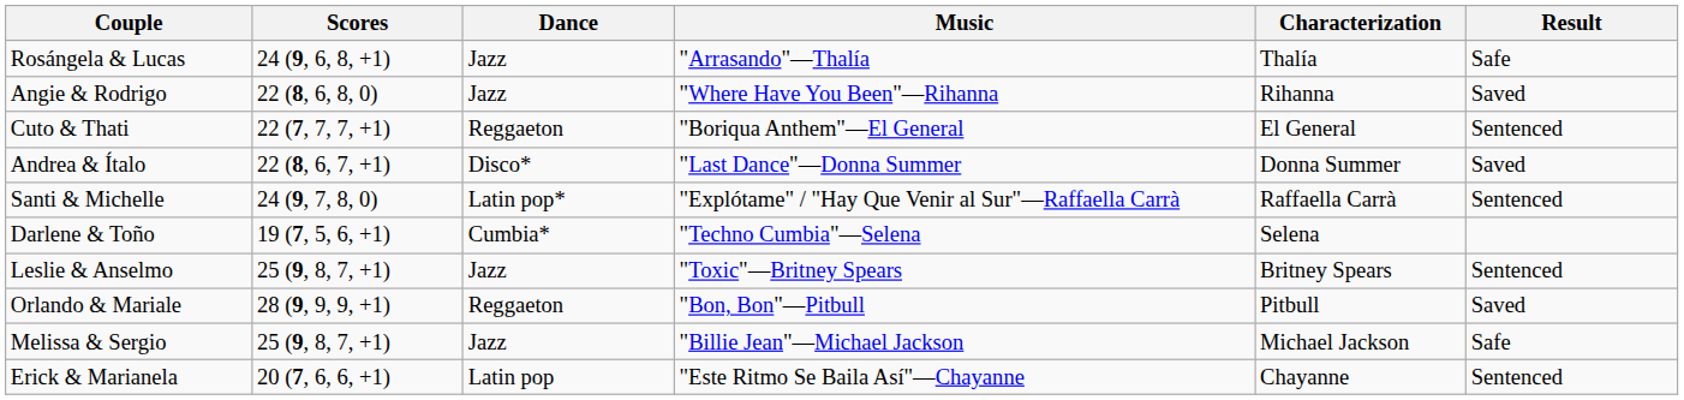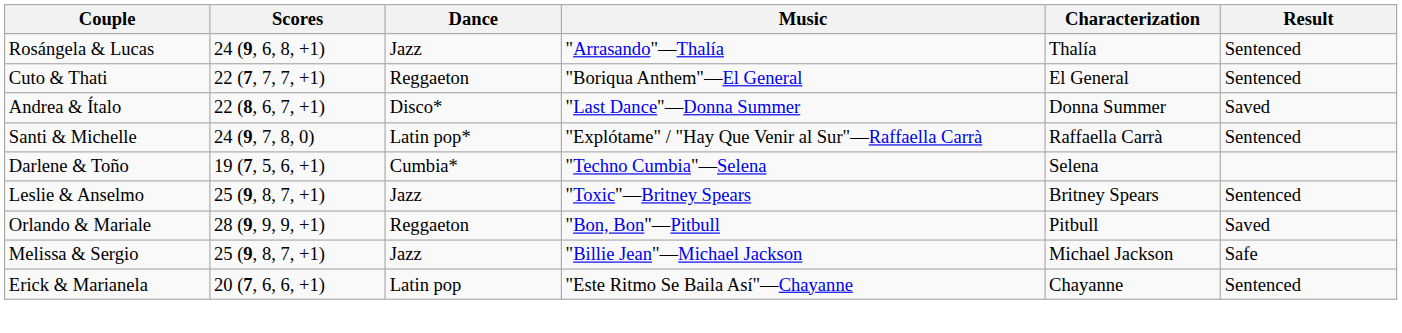Rosángela & Lucas | Result: Safe -> Sentenced
- row: Angie & Rodrigo | 22 (8, 6, 8, 0) | Jazz | "Where Have You Been"—Rihanna | Rihanna | Saved
